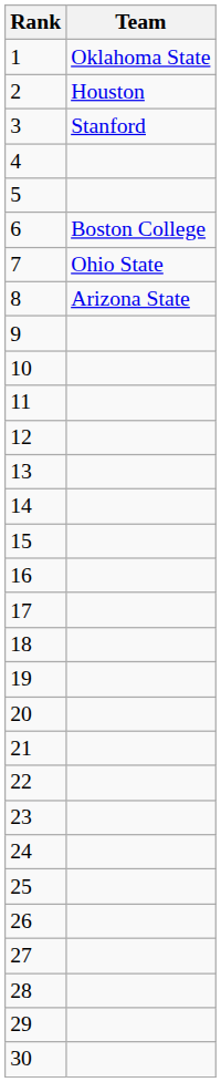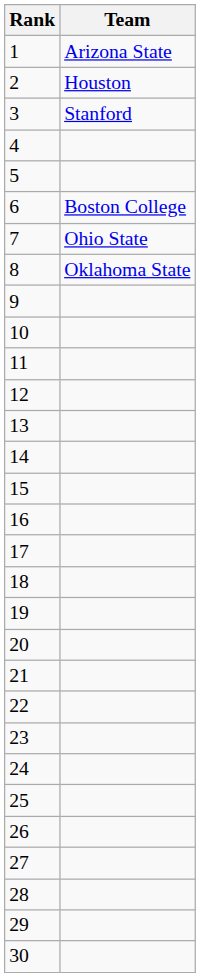1 | Team: Oklahoma State -> Arizona State
8 | Team: Arizona State -> Oklahoma State
